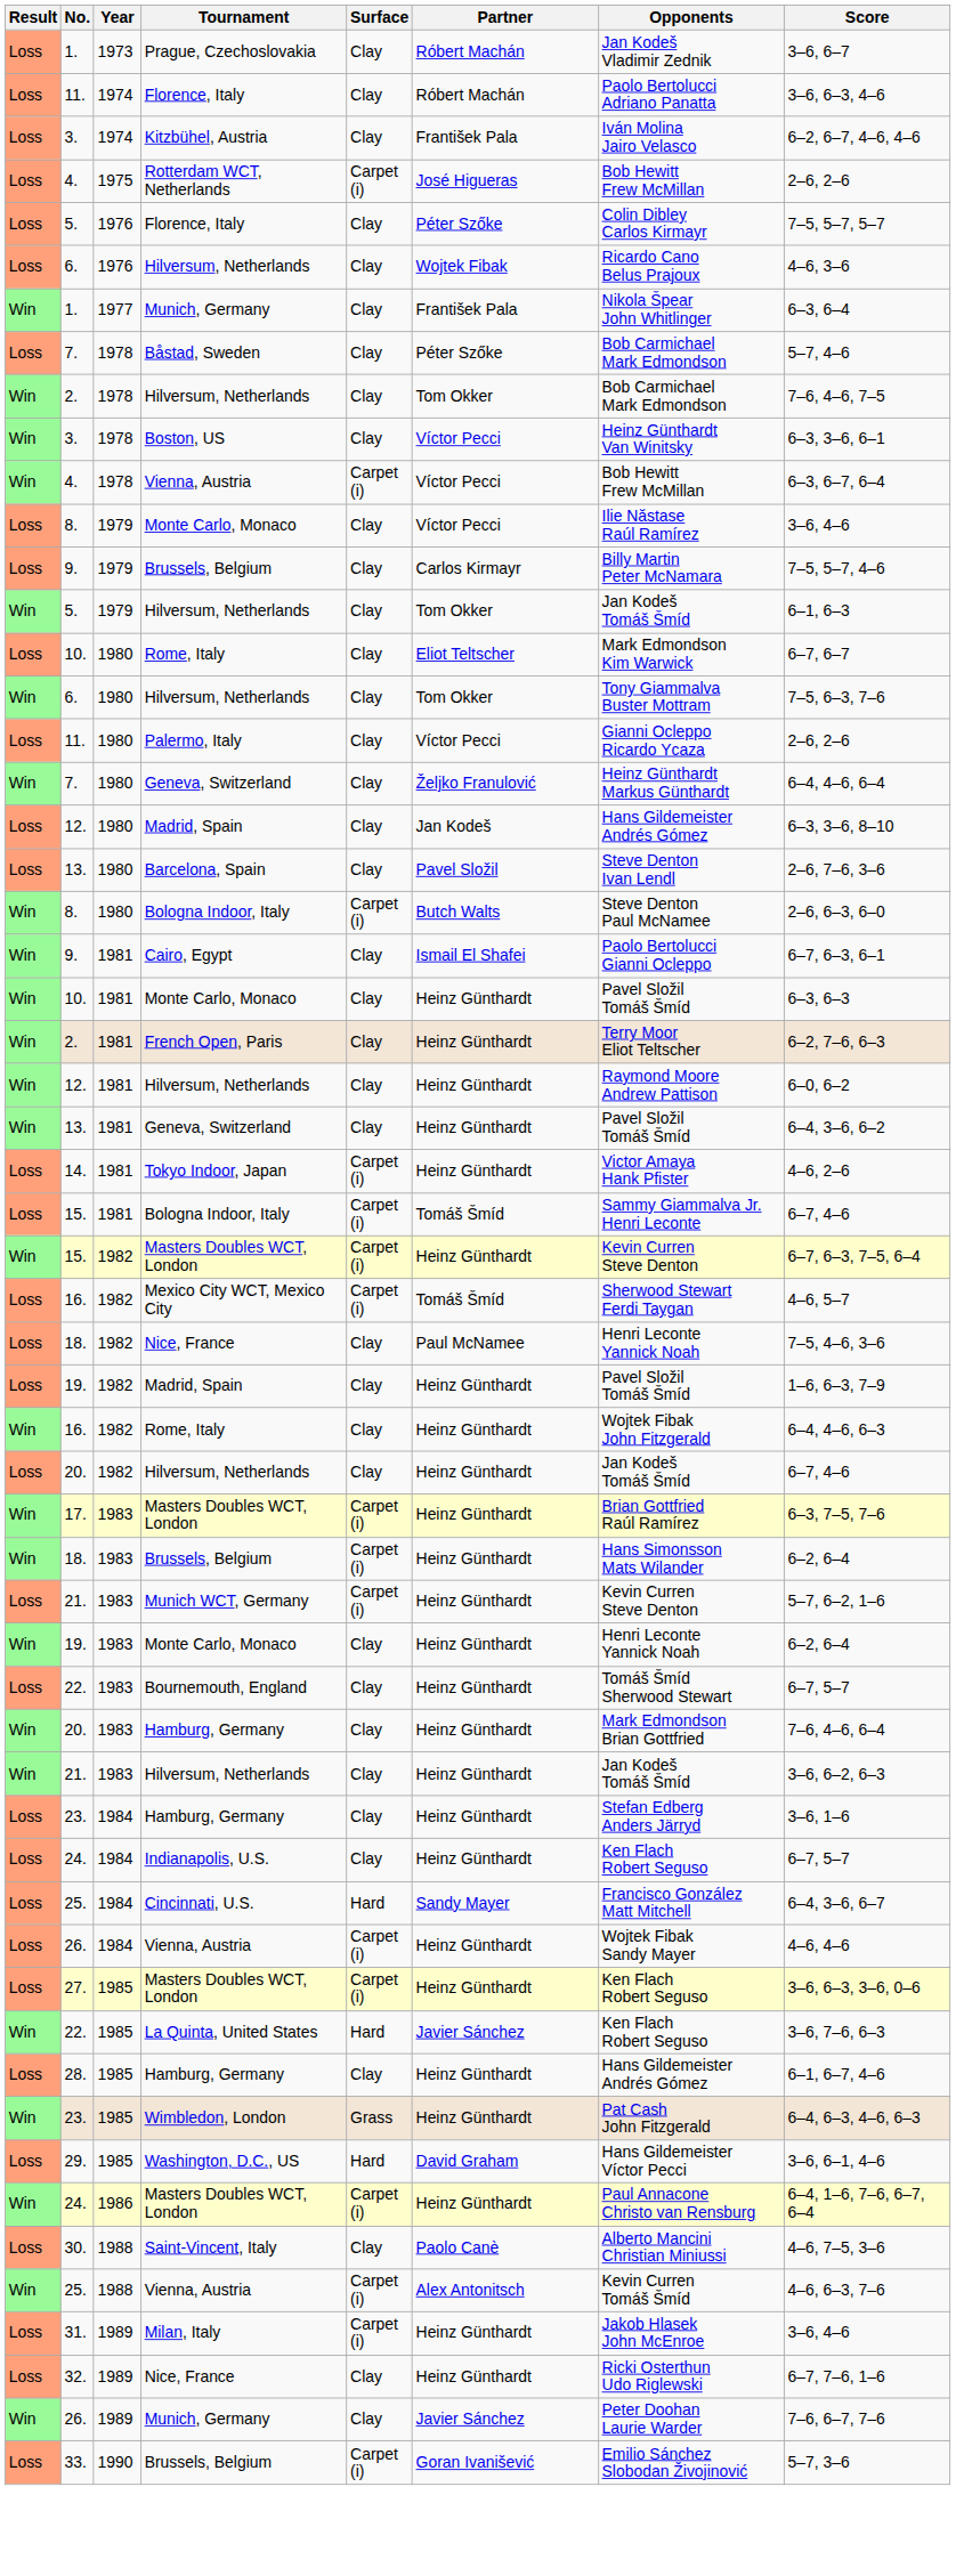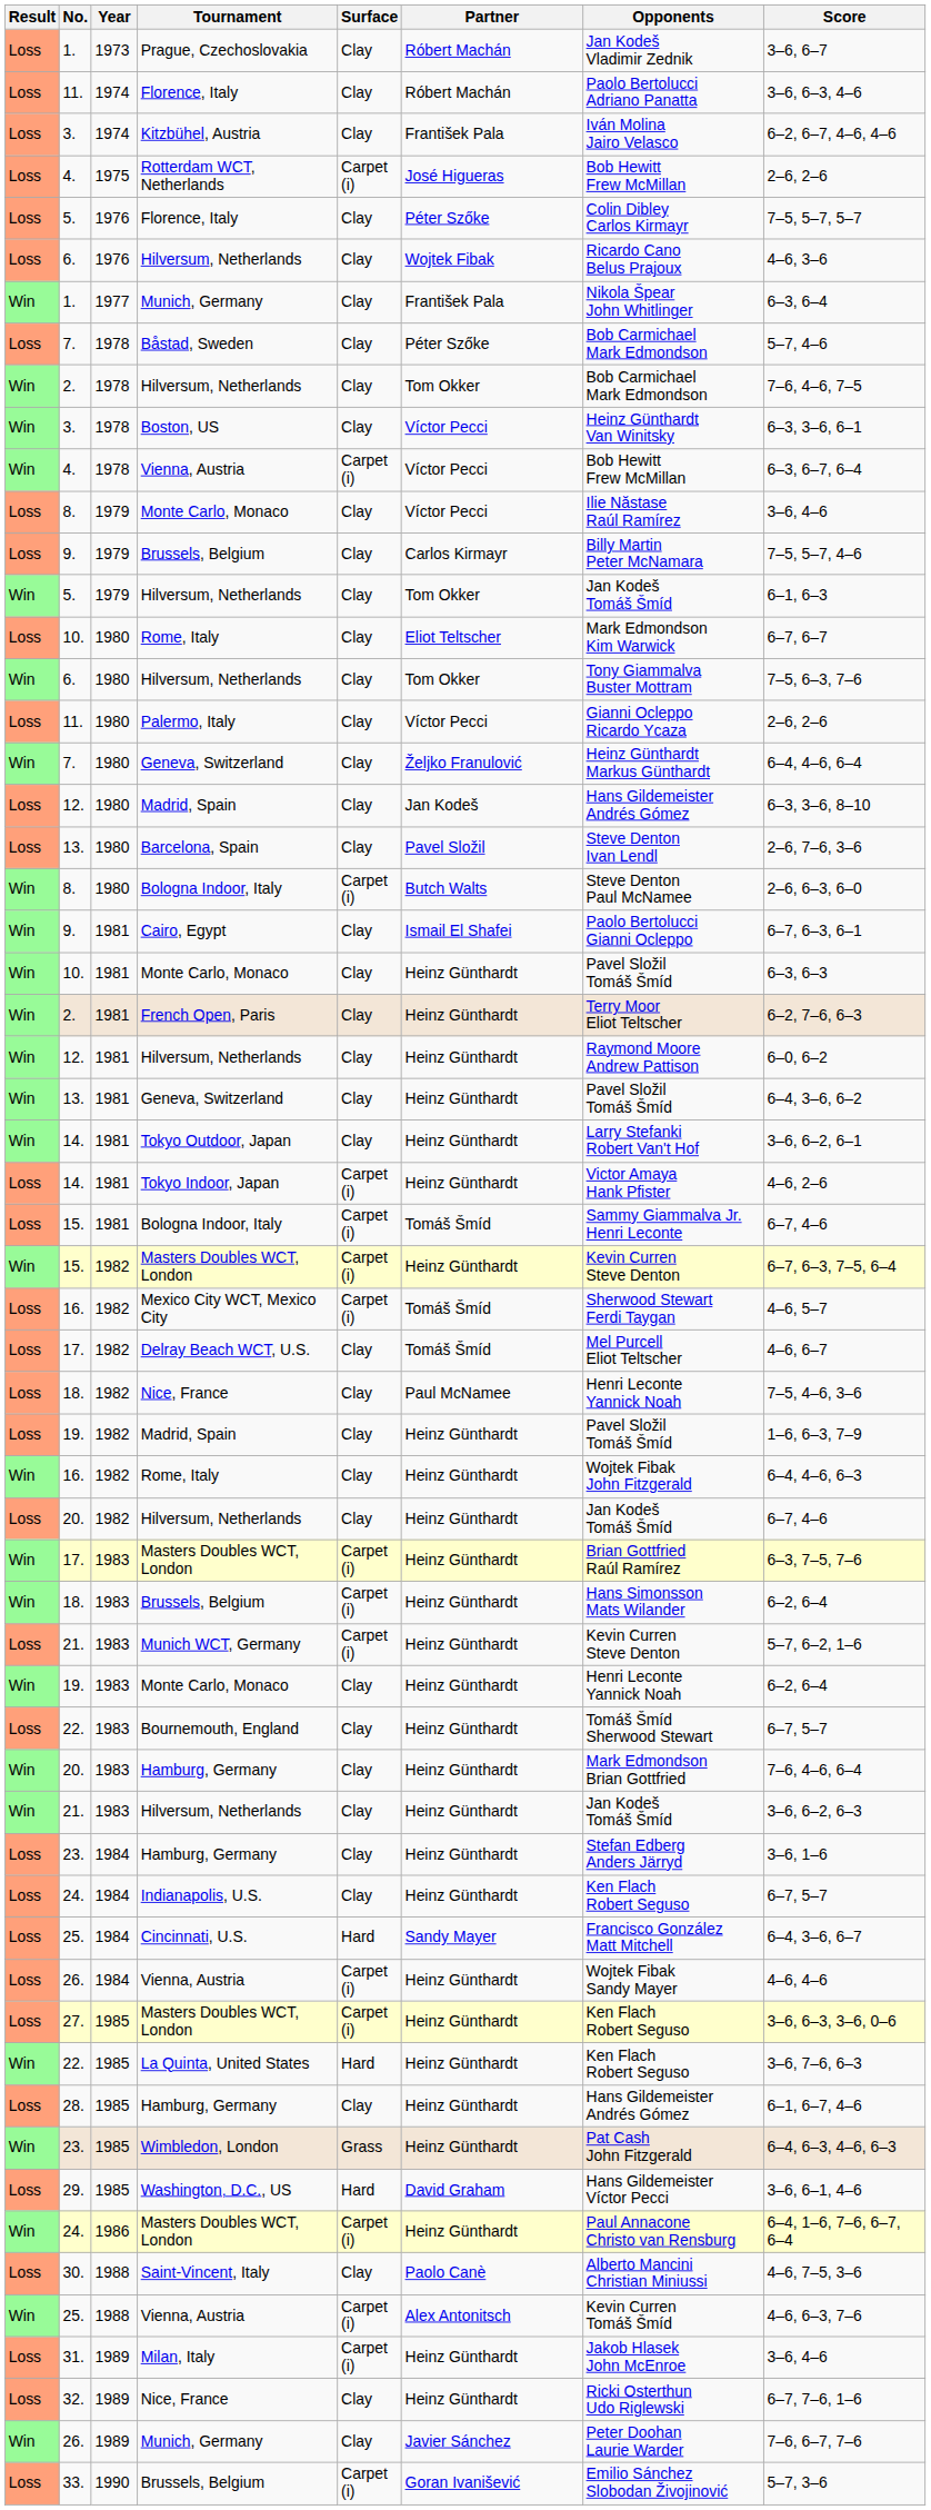+ row: Win | 14. | 1981 | Tokyo Outdoor, Japan | Clay | Heinz Günthardt | Larry Stefanki Robert Van't Hof | 3–6, 6–2, 6–1
+ row: Loss | 17. | 1982 | Delray Beach WCT, U.S. | Clay | Tomáš Šmíd | Mel Purcell Eliot Teltscher | 4–6, 6–7
La Quinta, United States | Partner: Javier Sánchez -> Heinz Günthardt
